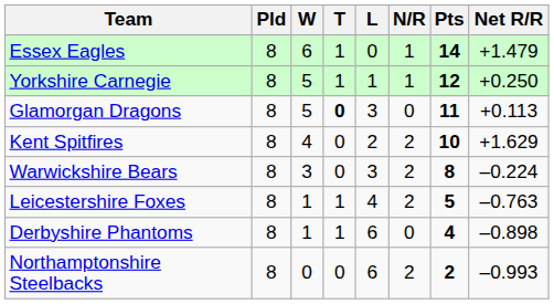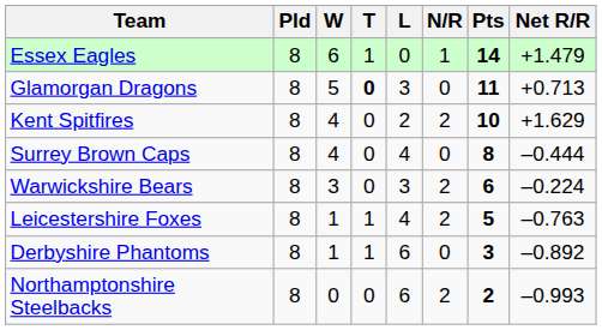- row: Yorkshire Carnegie | 8 | 5 | 1 | 1 | 1 | 12 | +0.250
Glamorgan Dragons | Net R/R: +0.113 -> +0.713
+ row: Surrey Brown Caps | 8 | 4 | 0 | 4 | 0 | 8 | –0.444
Warwickshire Bears | Pts: 8 -> 6
Derbyshire Phantoms | Pts: 4 -> 3
Derbyshire Phantoms | Net R/R: –0.898 -> –0.892
